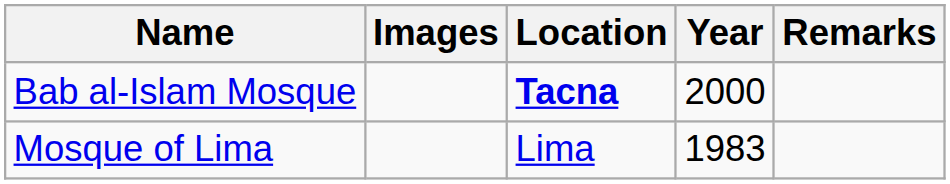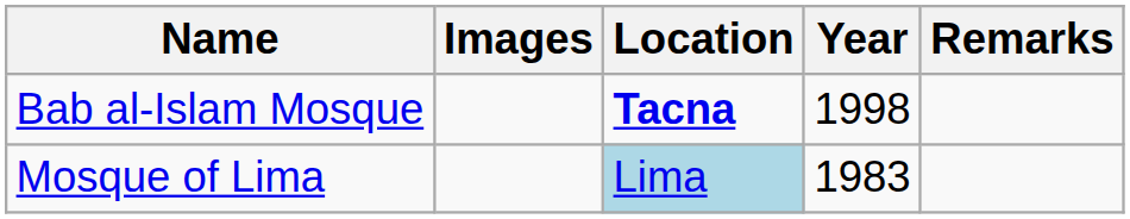Bab al-Islam Mosque | Year: 2000 -> 1998
Mosque of Lima | Location: no background -> lightblue background
